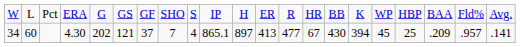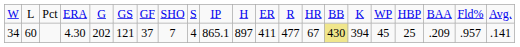34 | column 12: 413 -> 411
34 | column 15: no background -> khaki background
